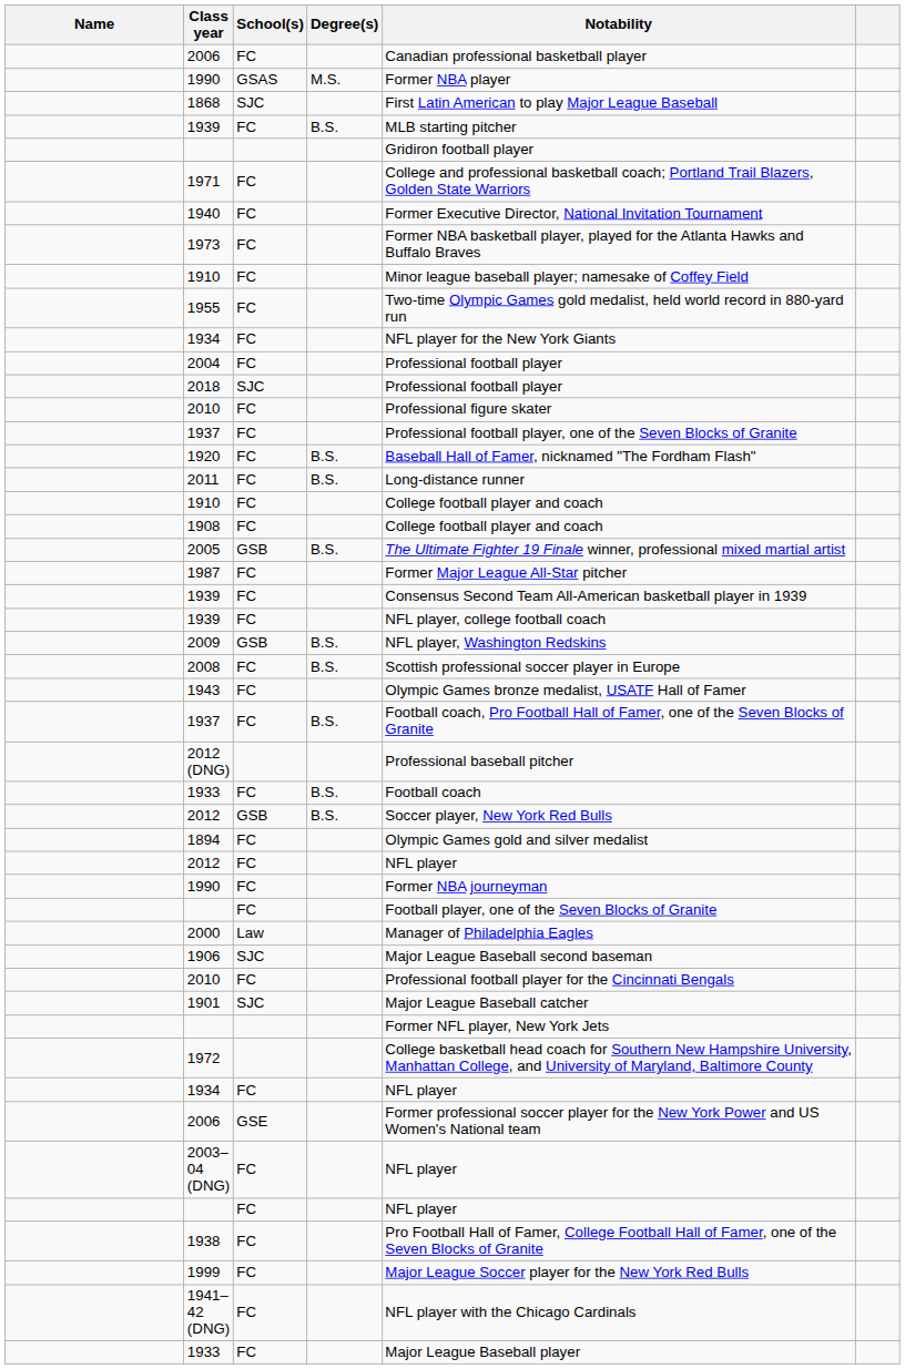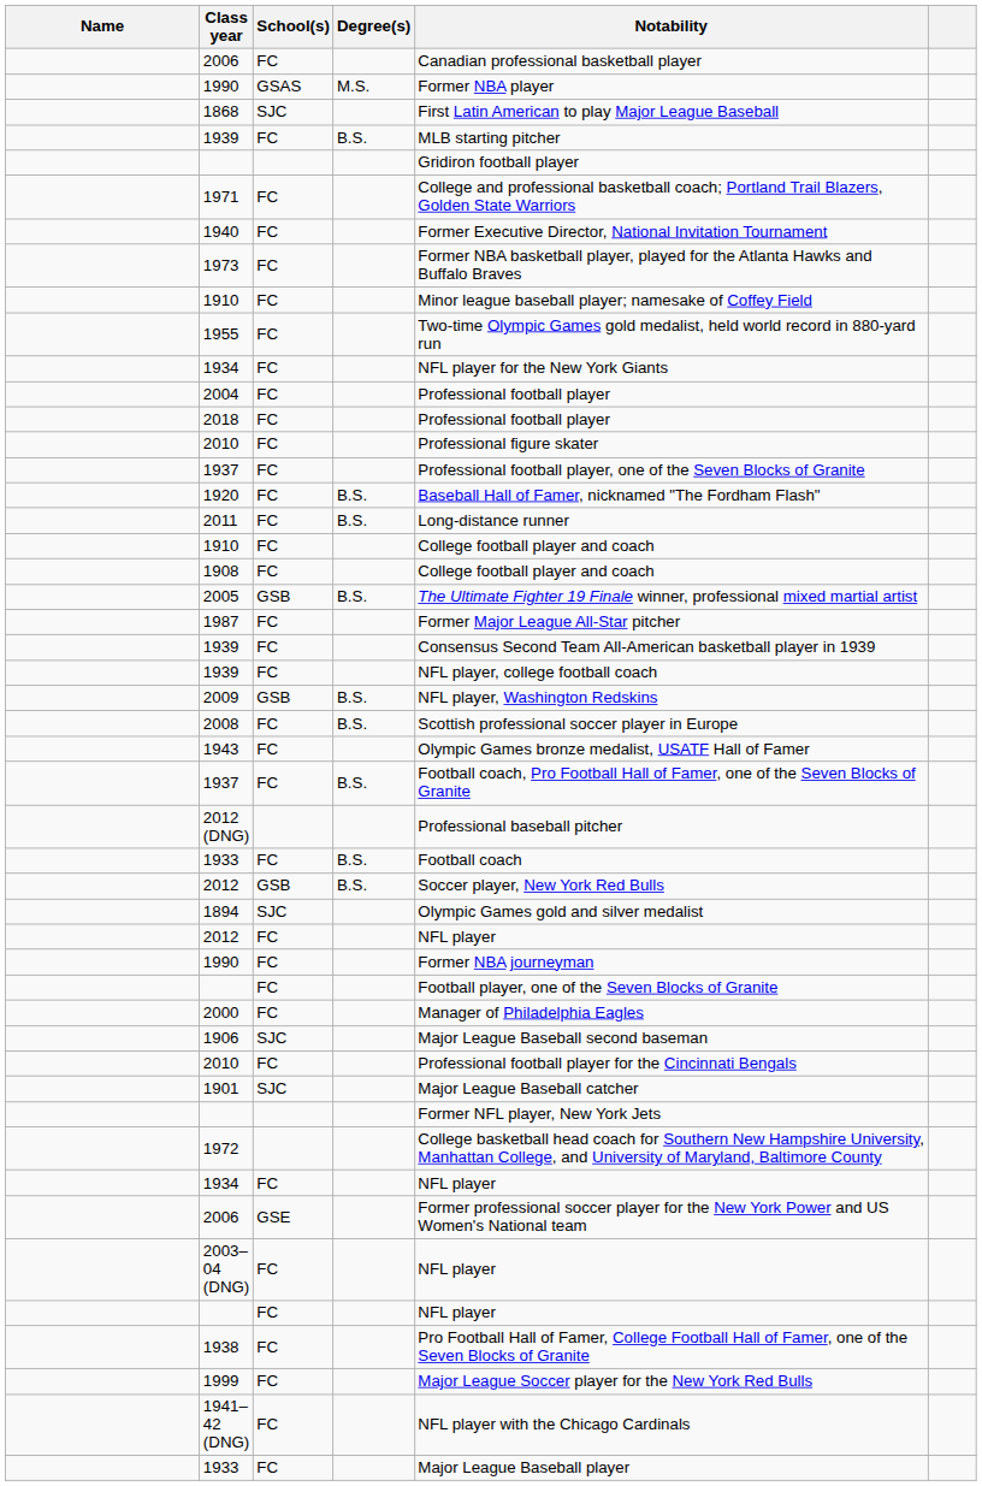2018 | School(s): SJC -> FC
1894 | School(s): FC -> SJC
2000 | School(s): Law -> FC
